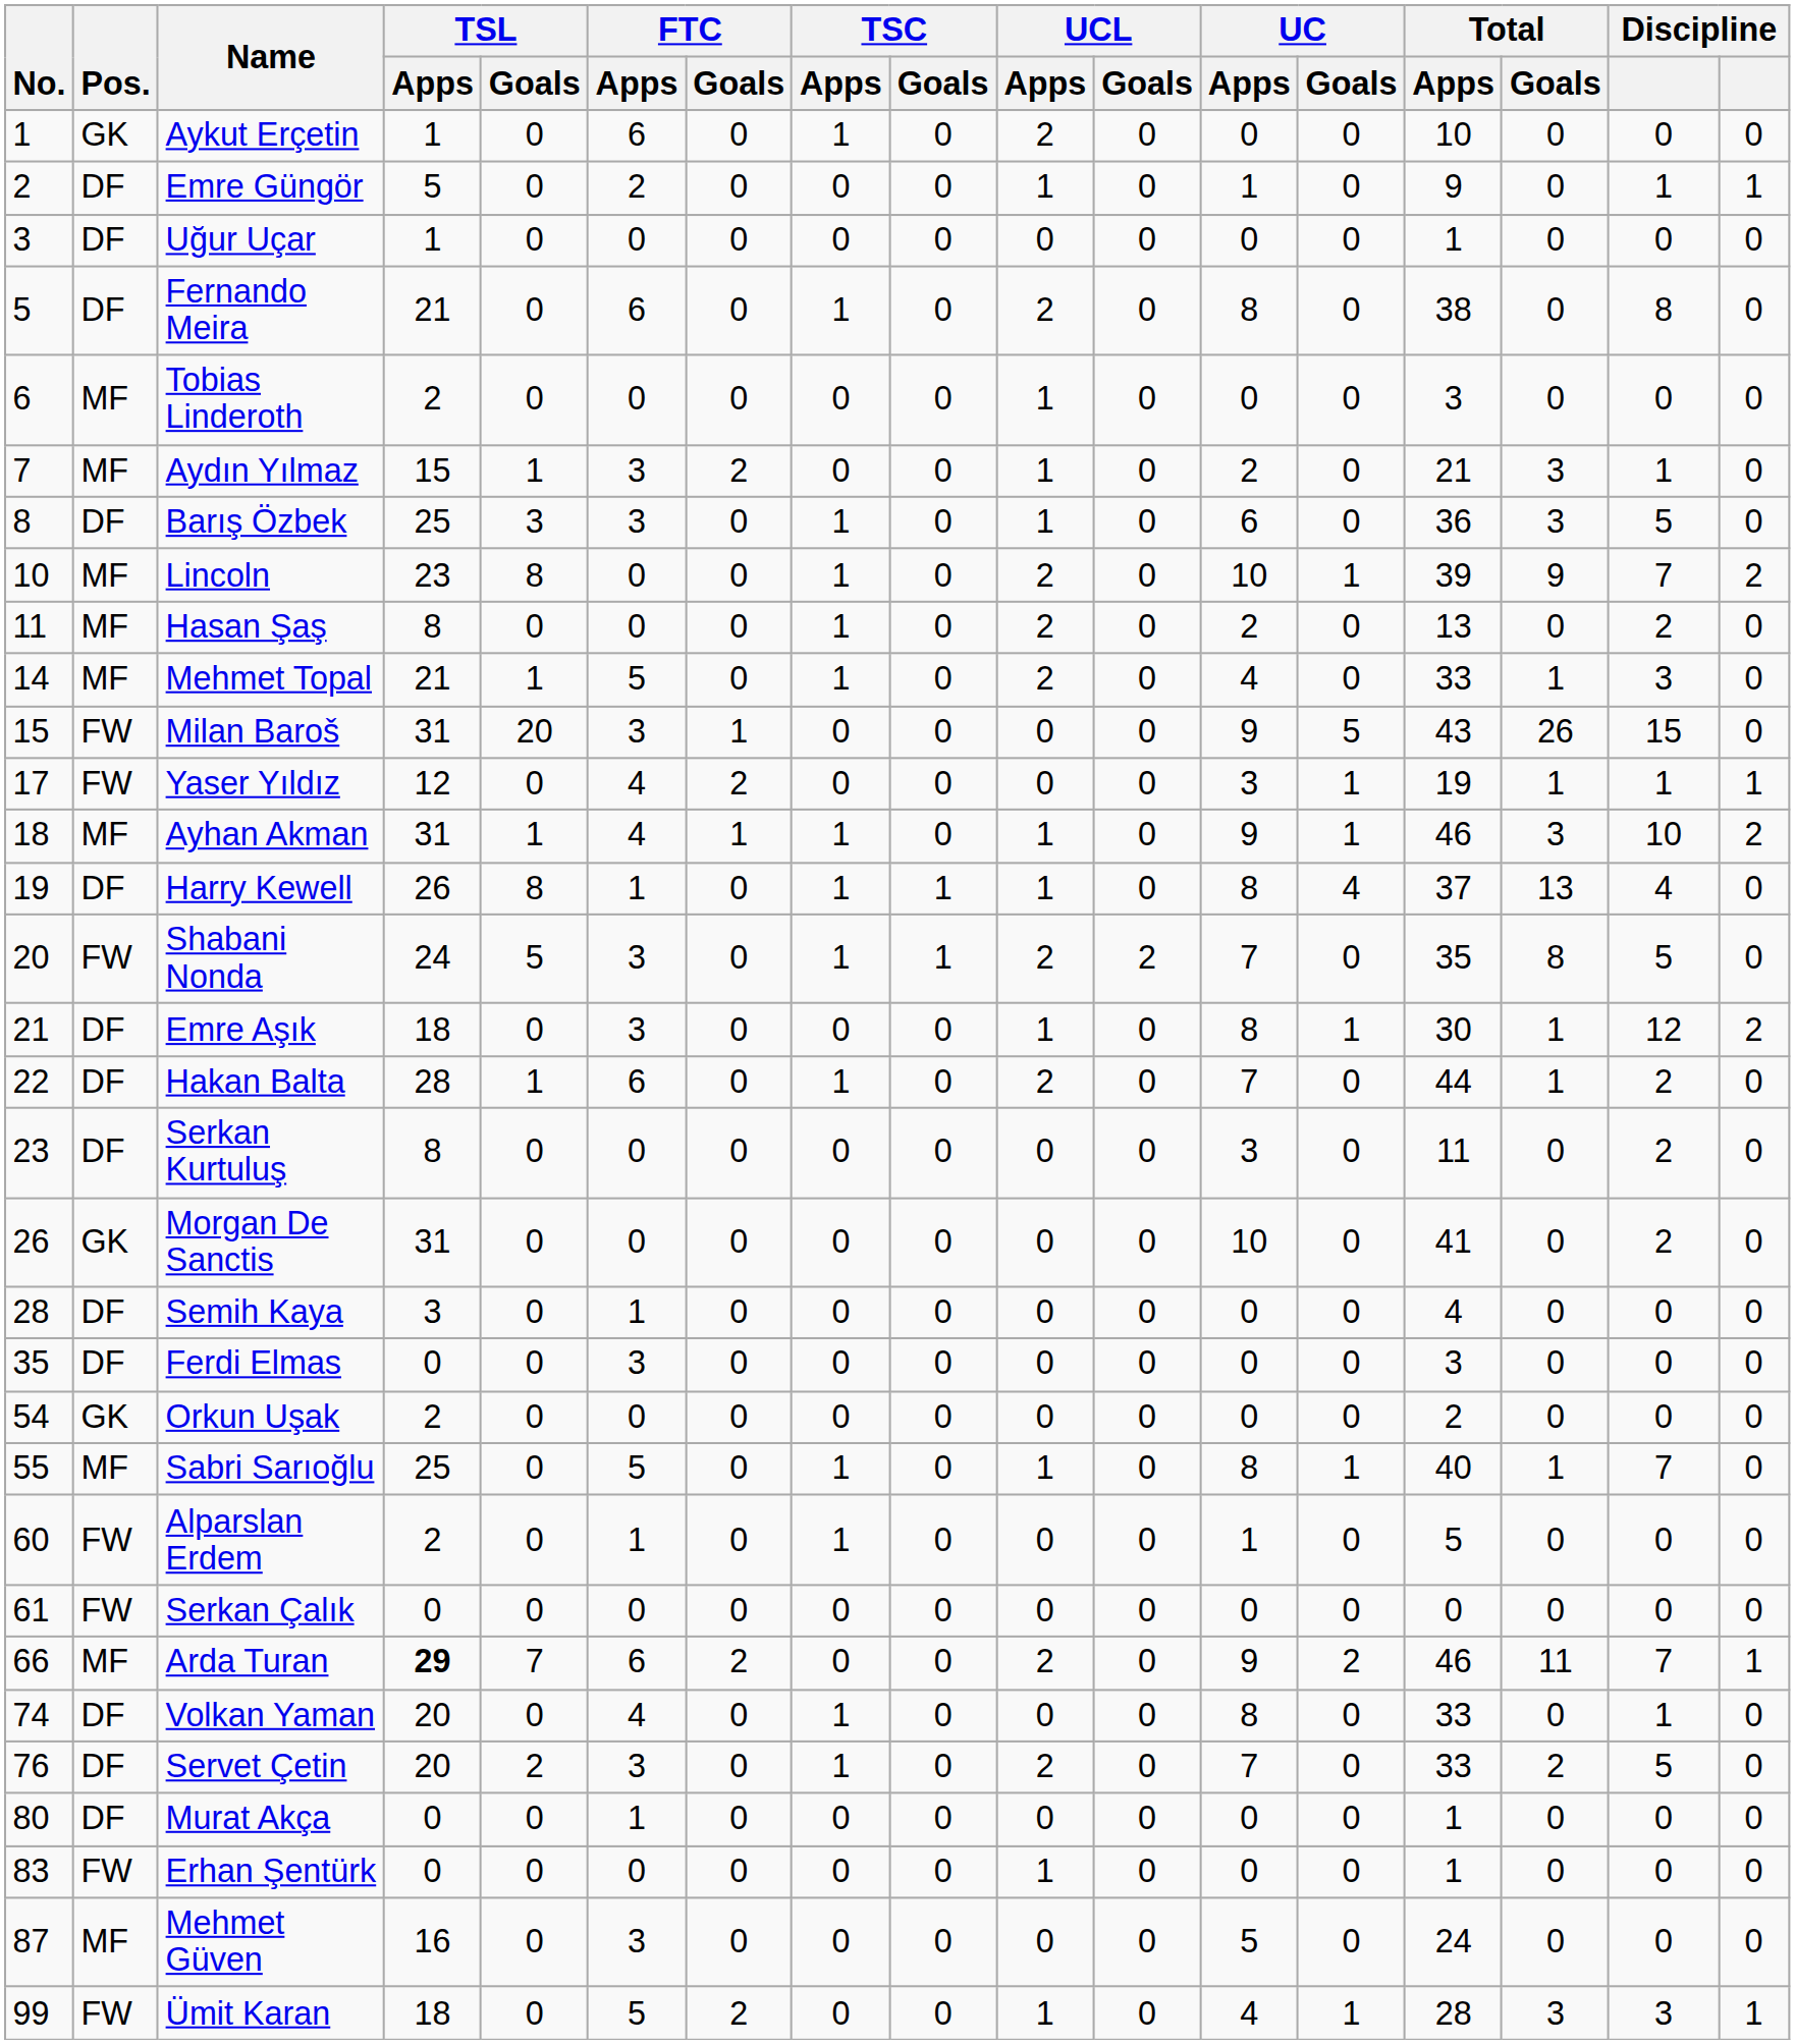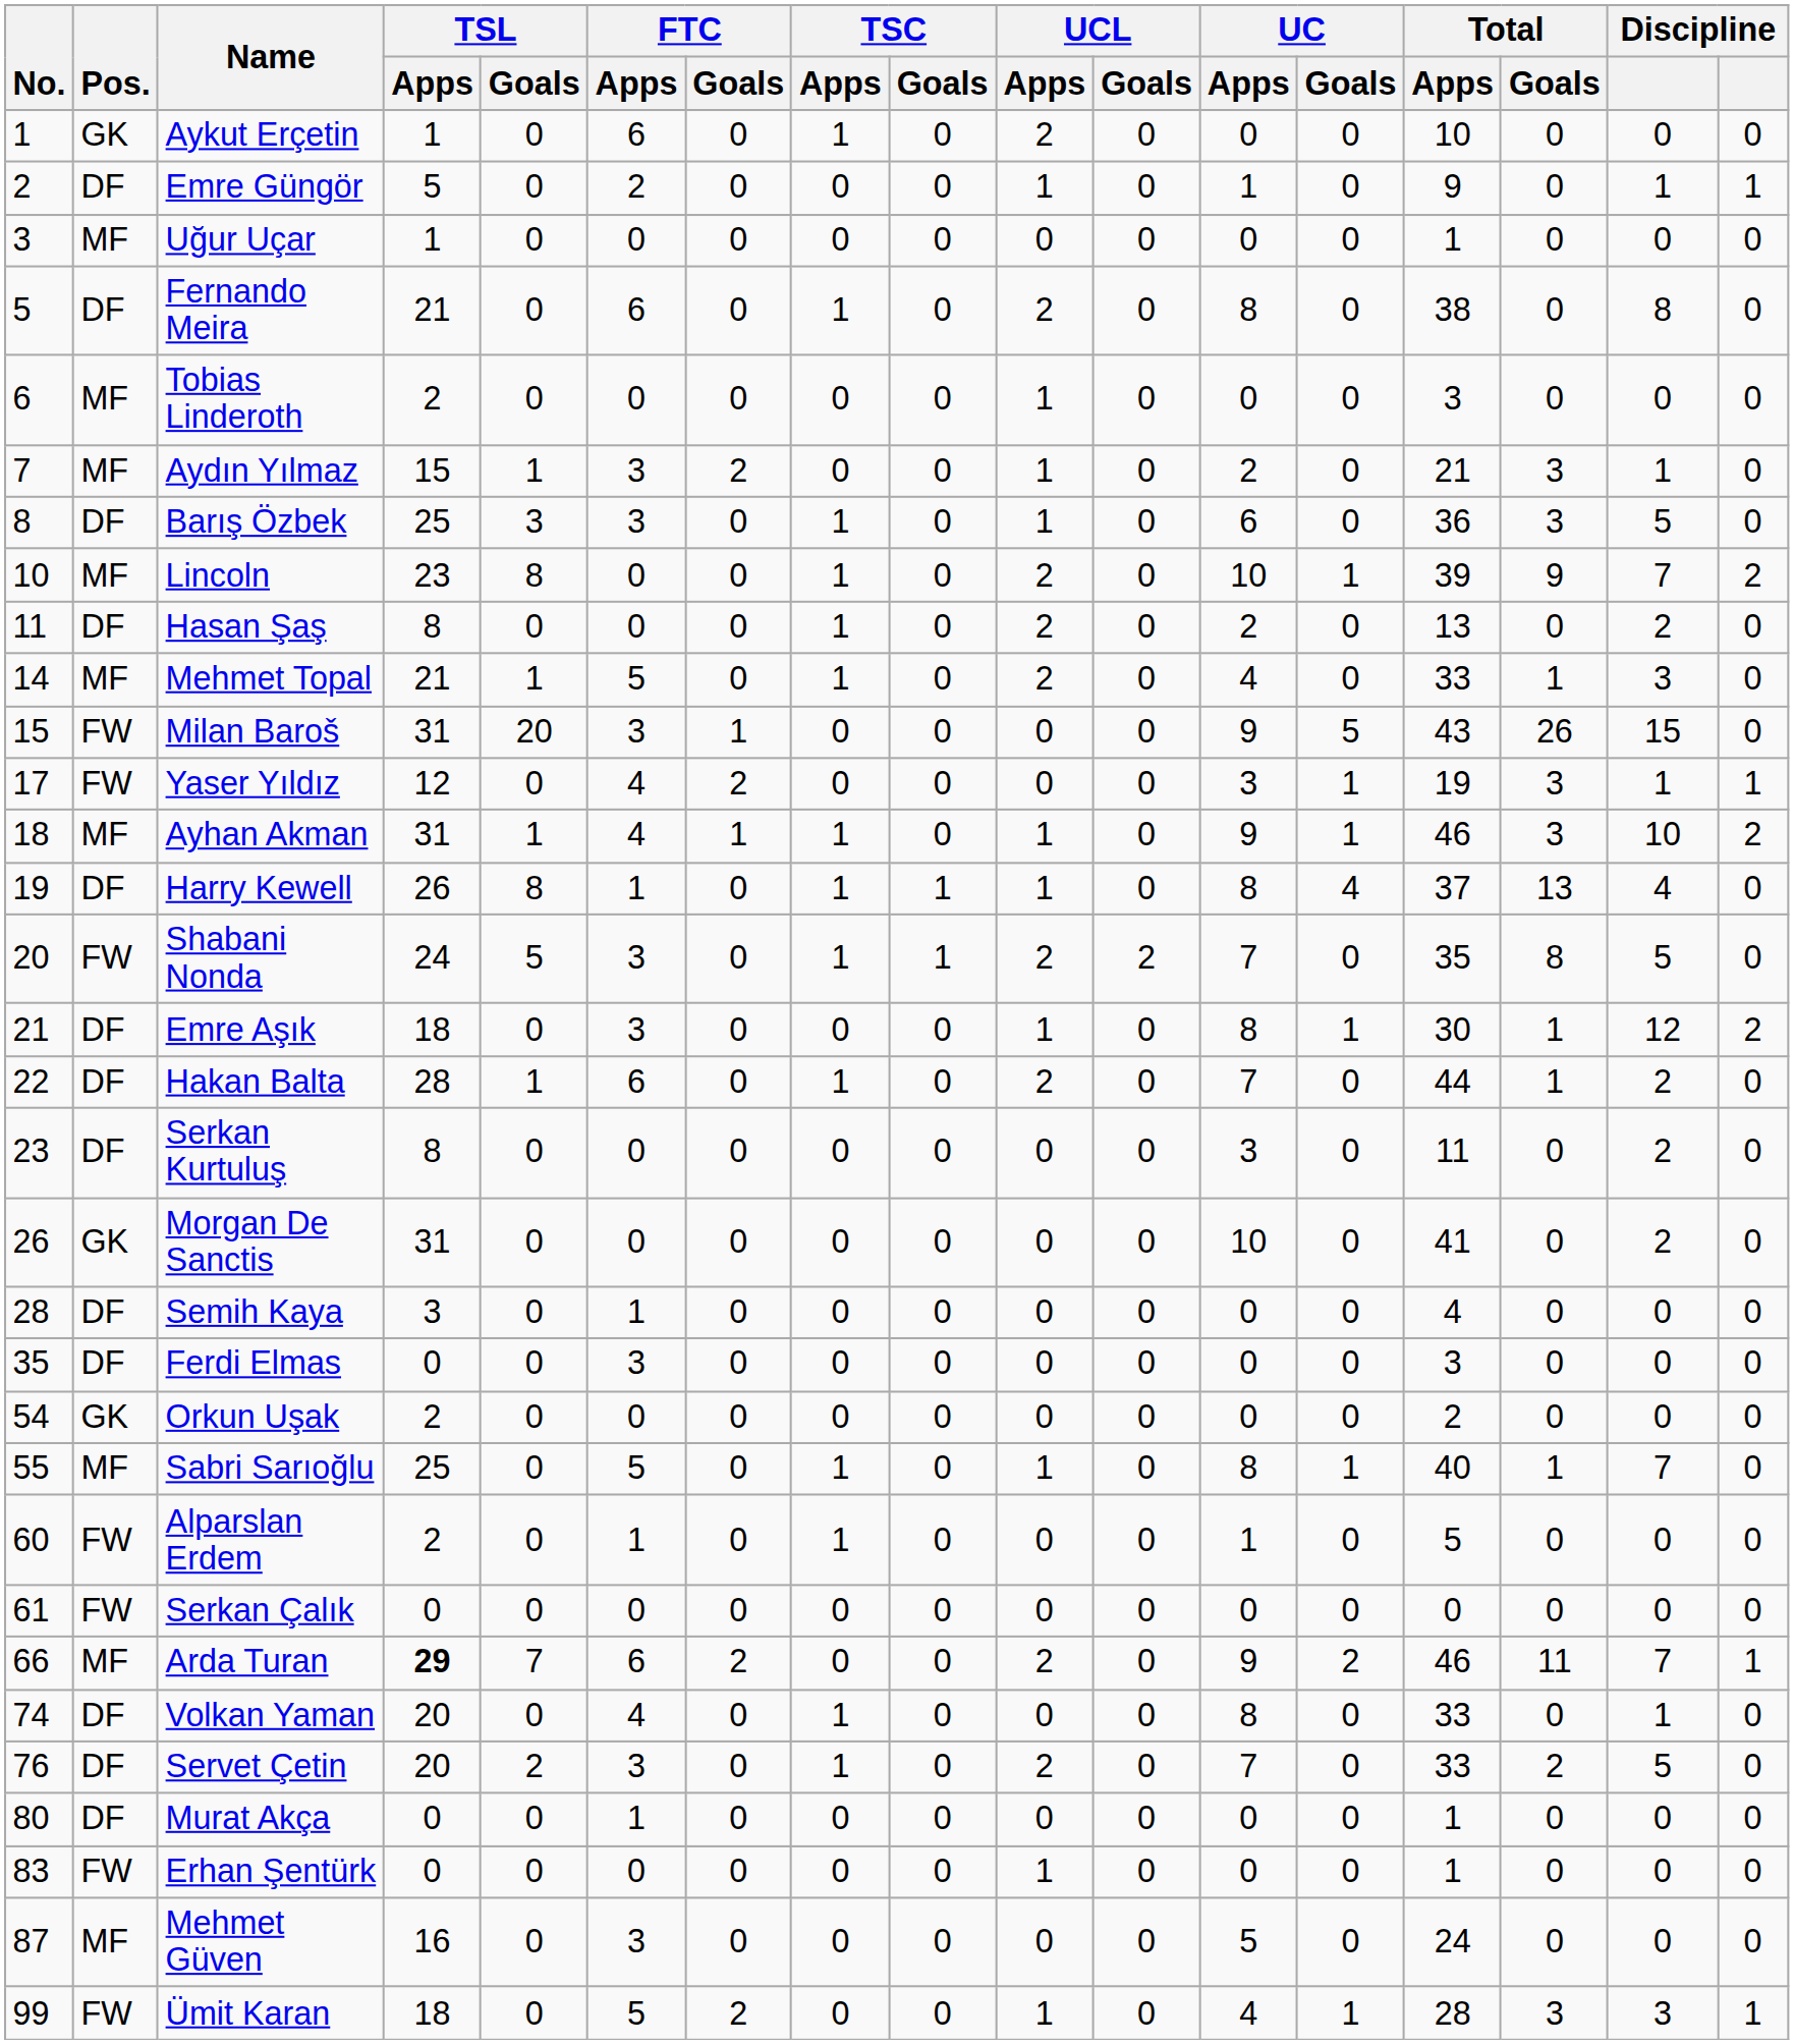Uğur Uçar | Pos.: DF -> MF
Hasan Şaş | Pos.: MF -> DF
Yaser Yıldız | Total / Goals: 1 -> 3
